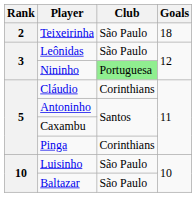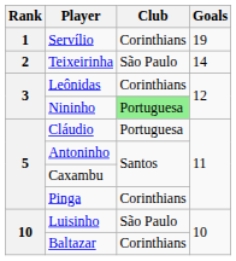+ row: 1 | Servílio | Corinthians | 19
Teixeirinha | Goals: 18 -> 14
Leônidas | Club: São Paulo -> Corinthians
Cláudio | Club: Corinthians -> Portuguesa
Baltazar | Club: São Paulo -> Corinthians
